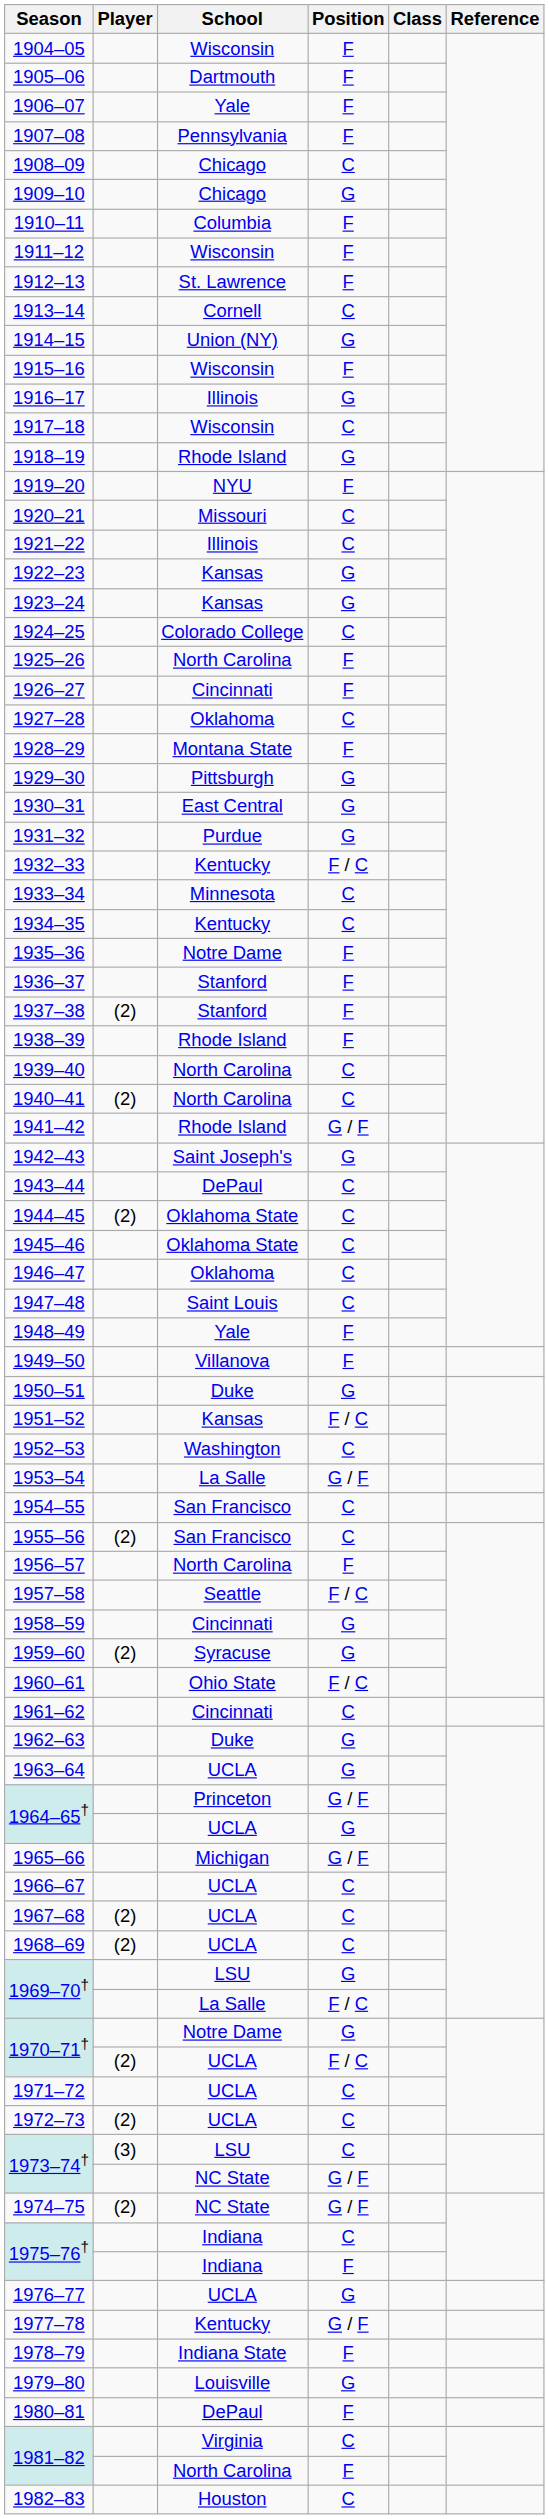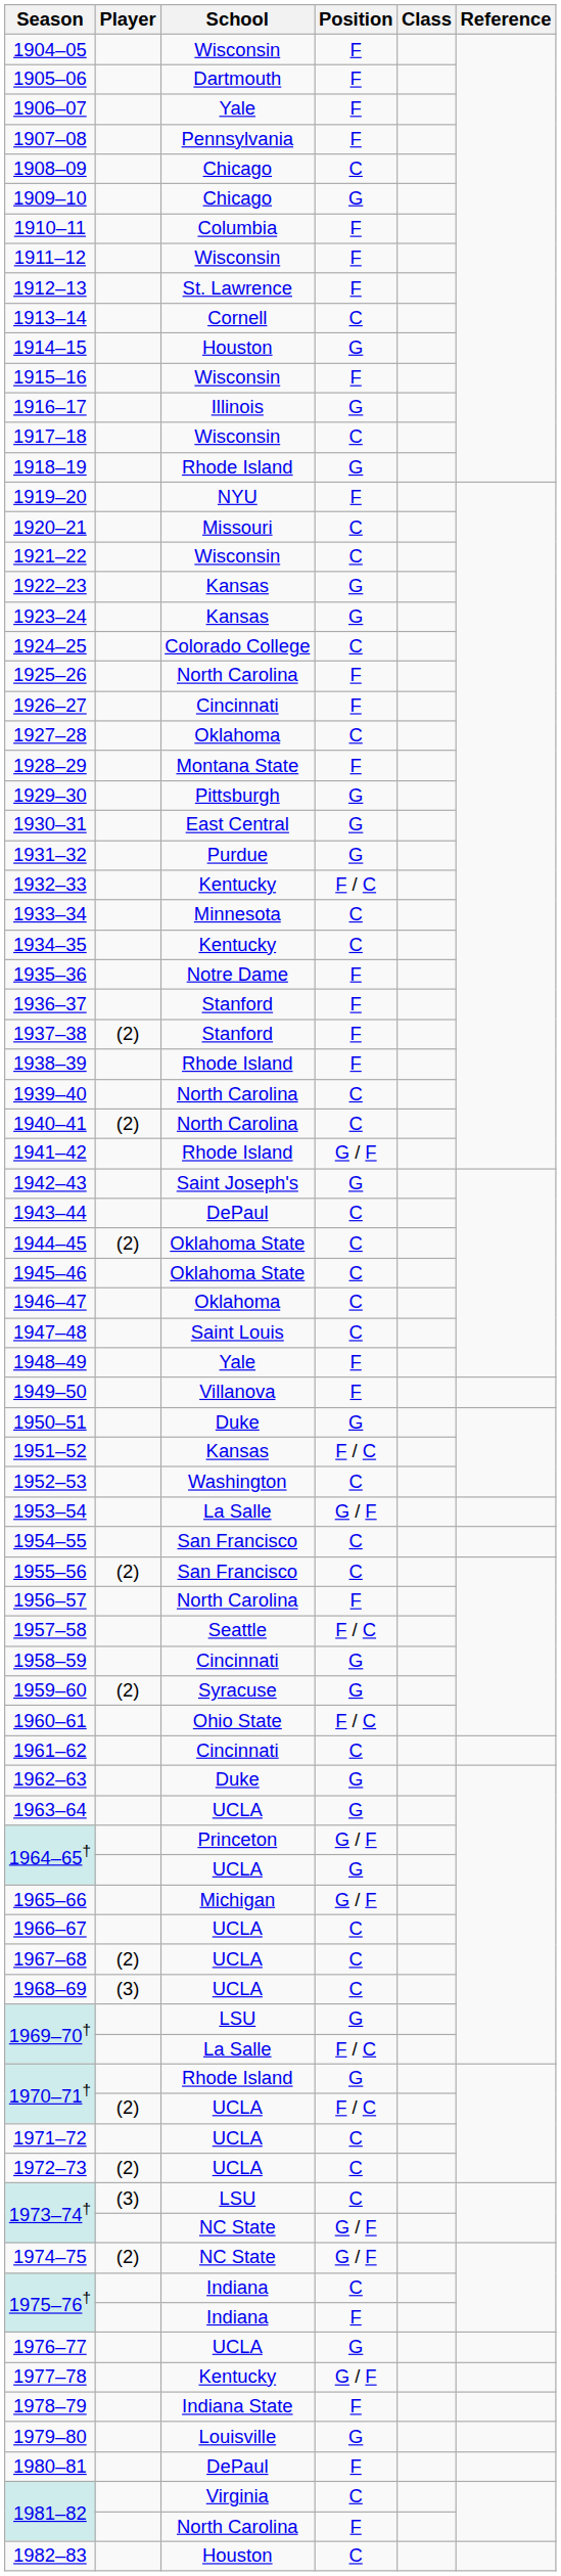1914–15 | School: Union (NY) -> Houston
1921–22 | School: Illinois -> Wisconsin
1968–69 | Player: (2) -> (3)
1970–71† / G | School: Notre Dame -> Rhode Island
